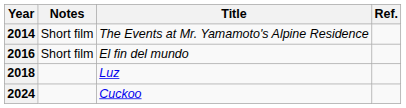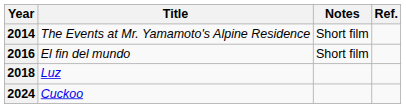columns swapped: Title <-> Notes
